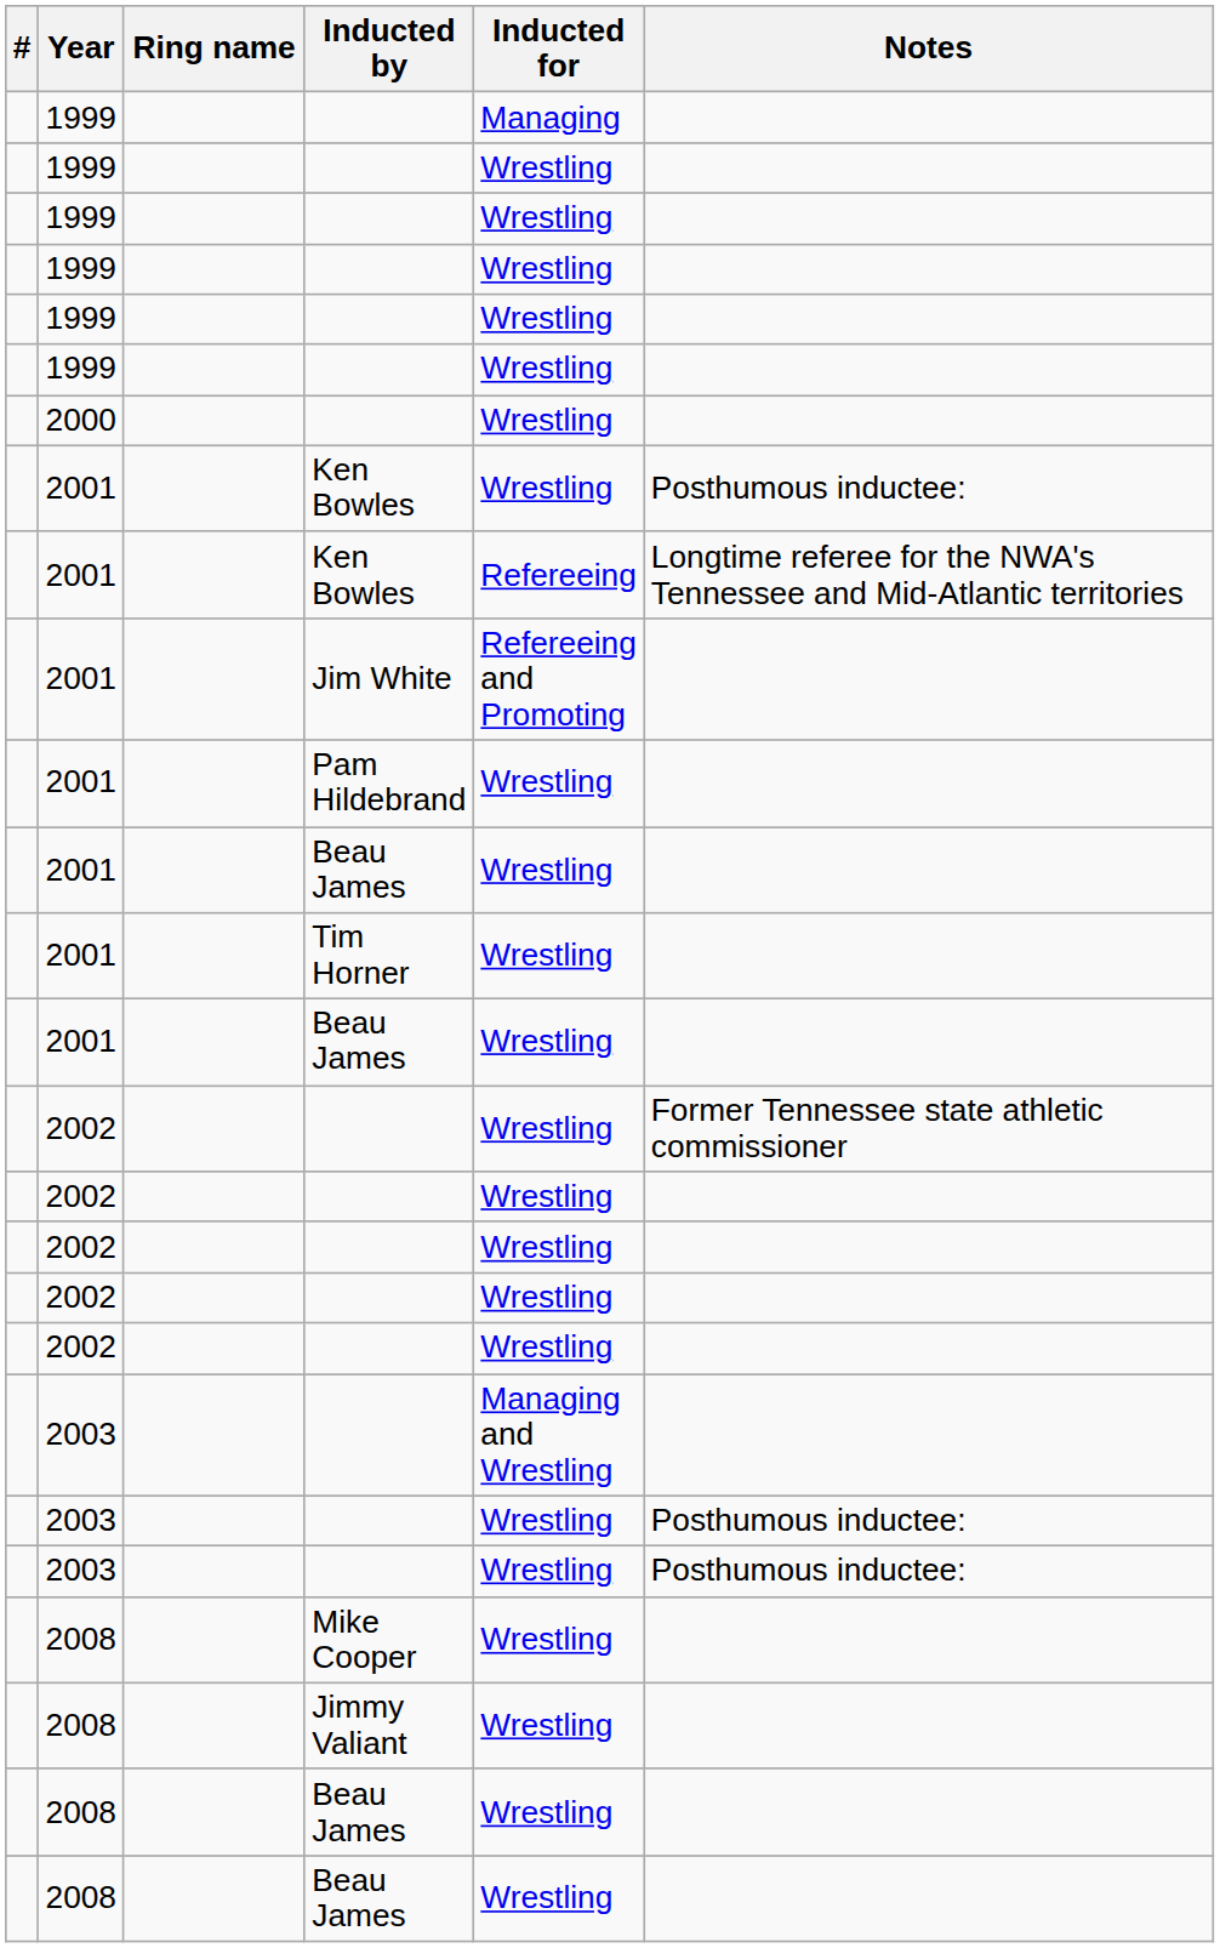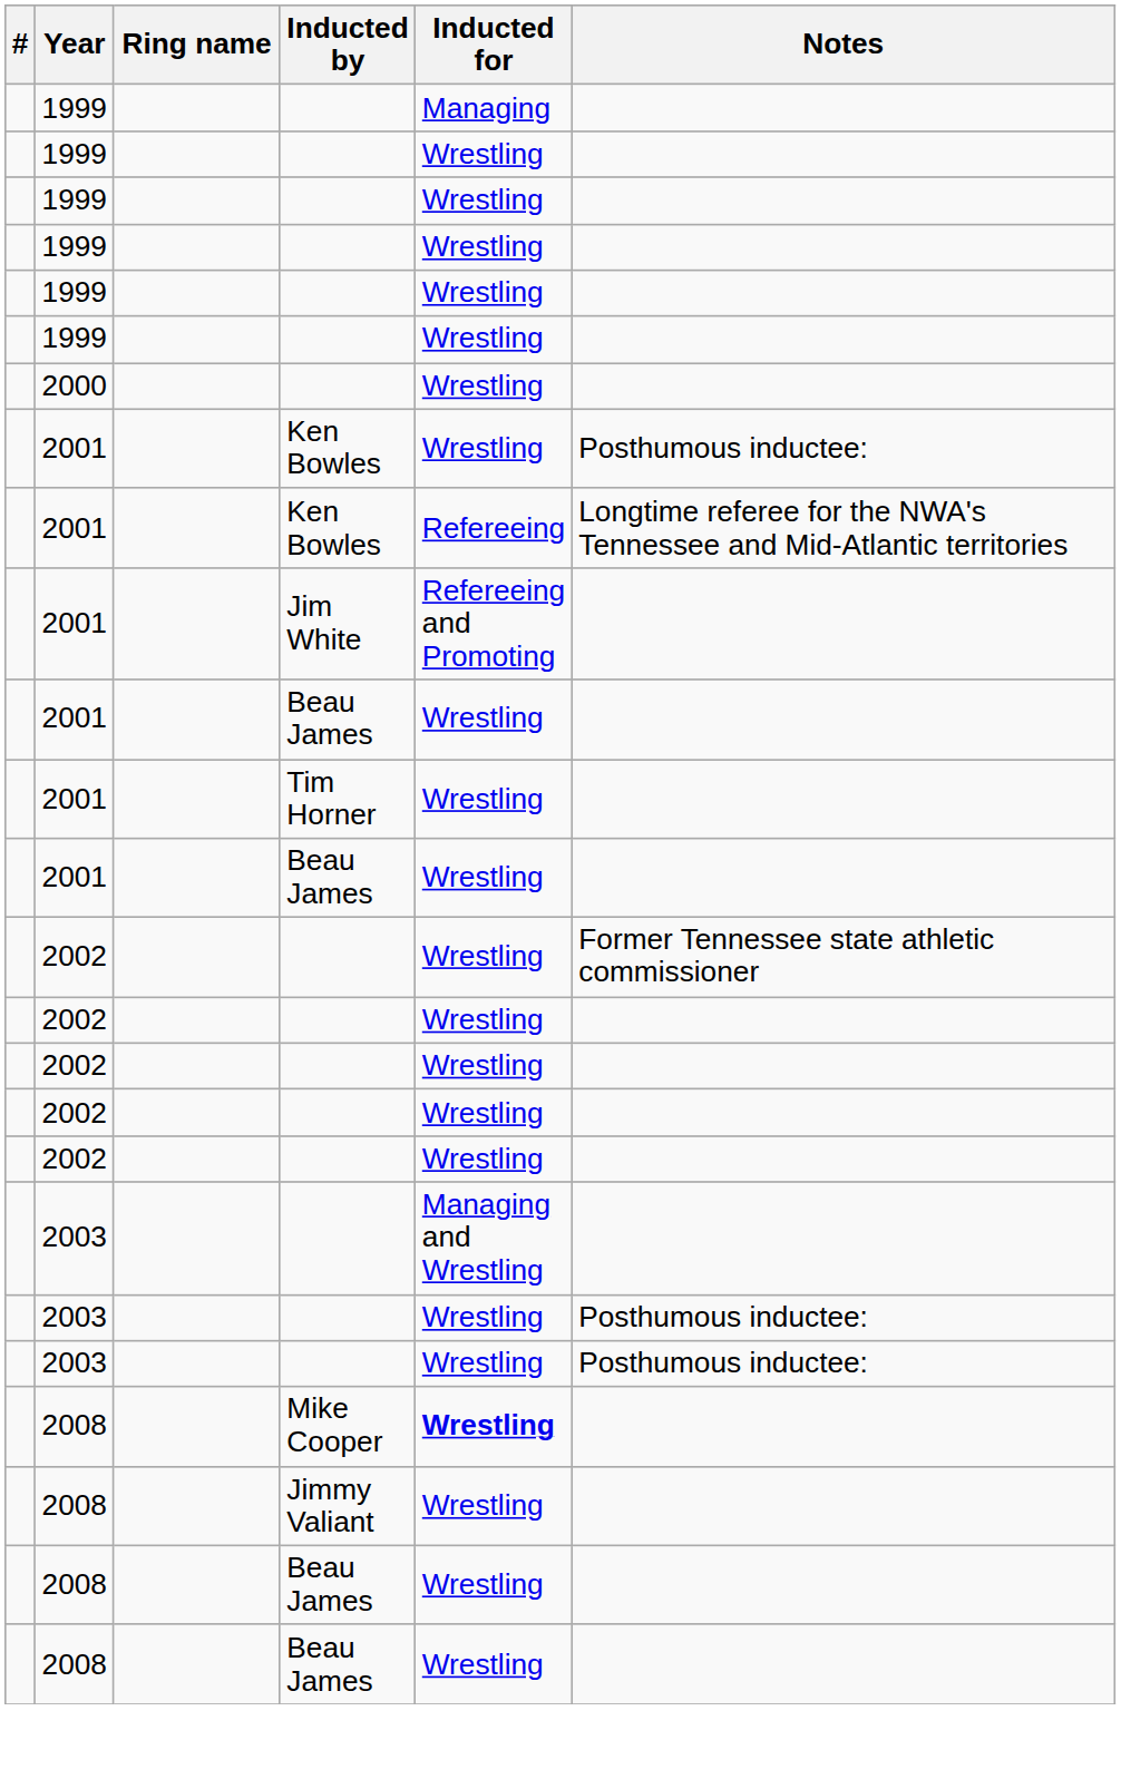- row: 2001 | Pam Hildebrand | Wrestling
Mike Cooper | Inducted for: normal -> bold
